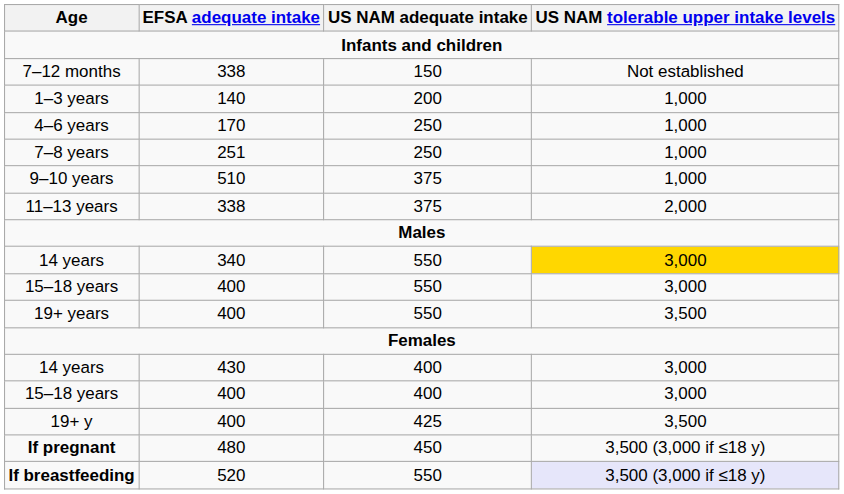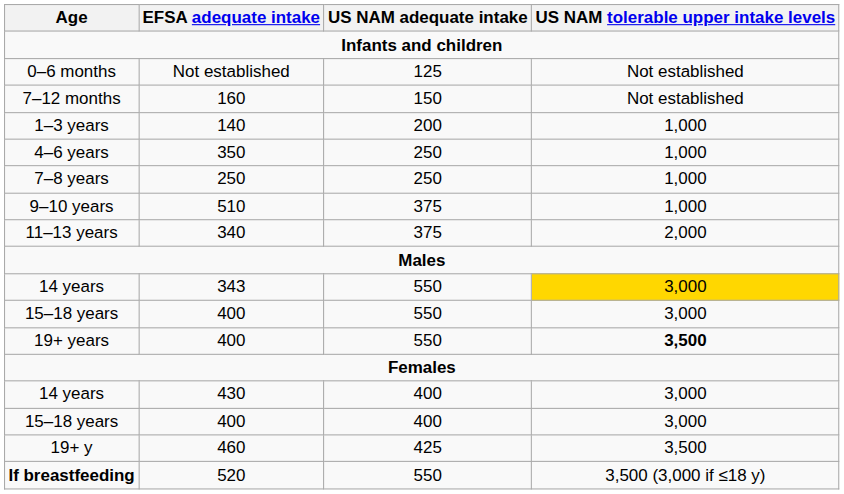+ row: 0–6 months | Not established | 125 | Not established
7–12 months | EFSA adequate intake: 338 -> 160
4–6 years | EFSA adequate intake: 170 -> 350
7–8 years | EFSA adequate intake: 251 -> 250
11–13 years | EFSA adequate intake: 338 -> 340
14 years / 550 | EFSA adequate intake: 340 -> 343
19+ years | US NAM tolerable upper intake levels: normal -> bold
19+ y | EFSA adequate intake: 400 -> 460
- row: If pregnant | 480 | 450 | 3,500 (3,000 if ≤18 y)
If breastfeeding | US NAM tolerable upper intake levels: lavender background -> no background
